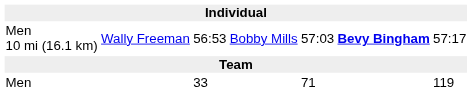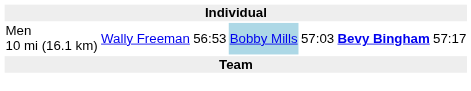Men 10 mi (16.1 km) | column 4: no background -> lightblue background
- row: Men | 33 | 71 | 119
